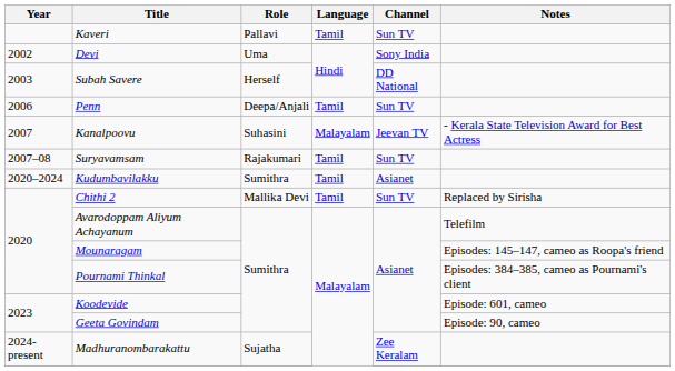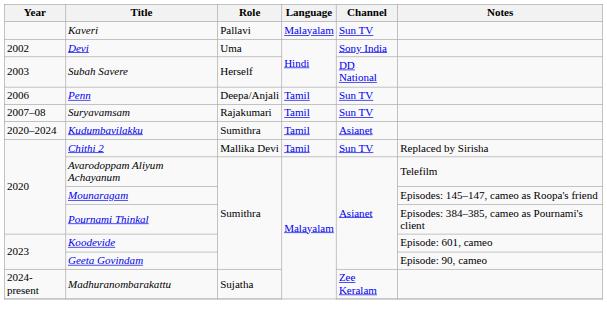Kaveri | Language: Tamil -> Malayalam
- row: 2007 | Kanalpoovu | Suhasini | Malayalam | Jeevan TV | - Kerala State Television Award for Best Actress
